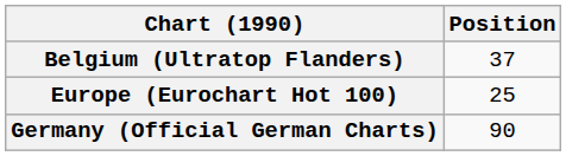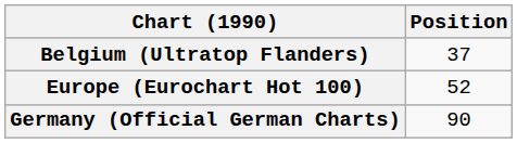Europe (Eurochart Hot 100) | Position: 25 -> 52
